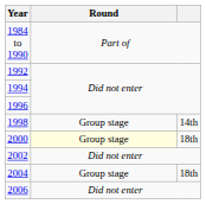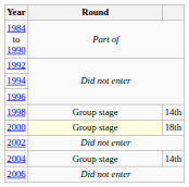2004 | column 3: 18th -> 14th
